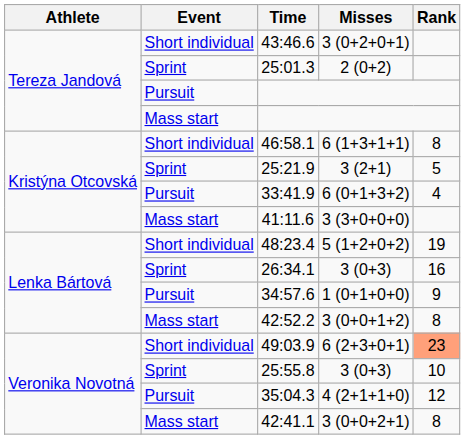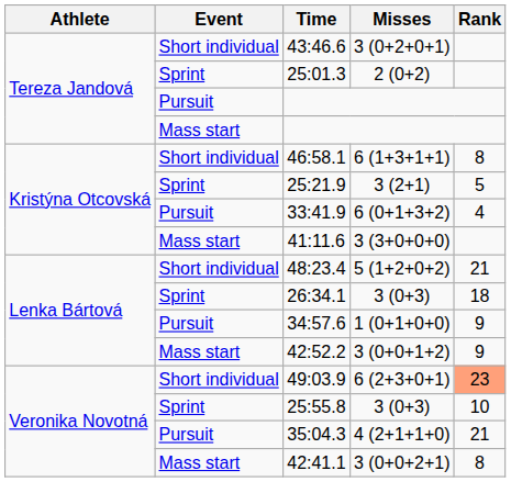48:23.4 | Rank: 19 -> 21
26:34.1 | Rank: 16 -> 18
42:52.2 | Rank: 8 -> 9
35:04.3 | Rank: 12 -> 21
